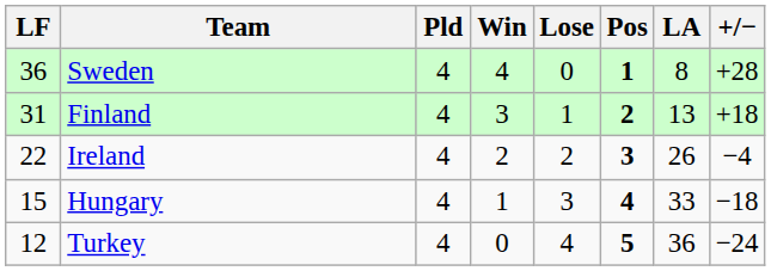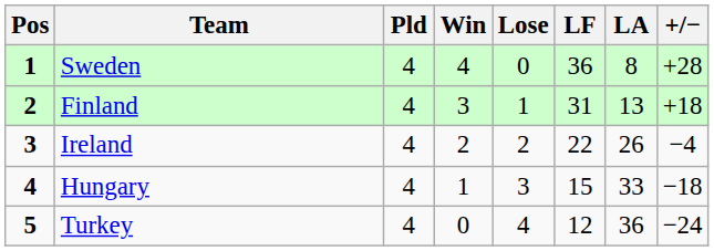columns swapped: Pos <-> LF
